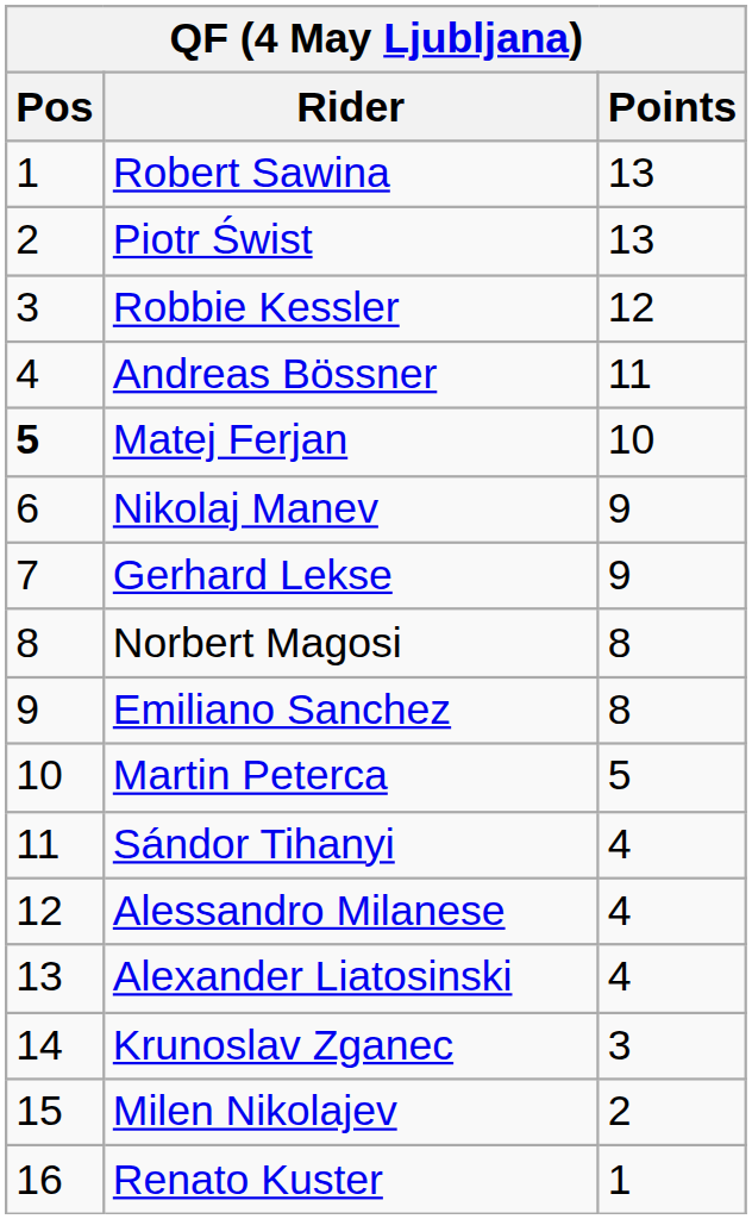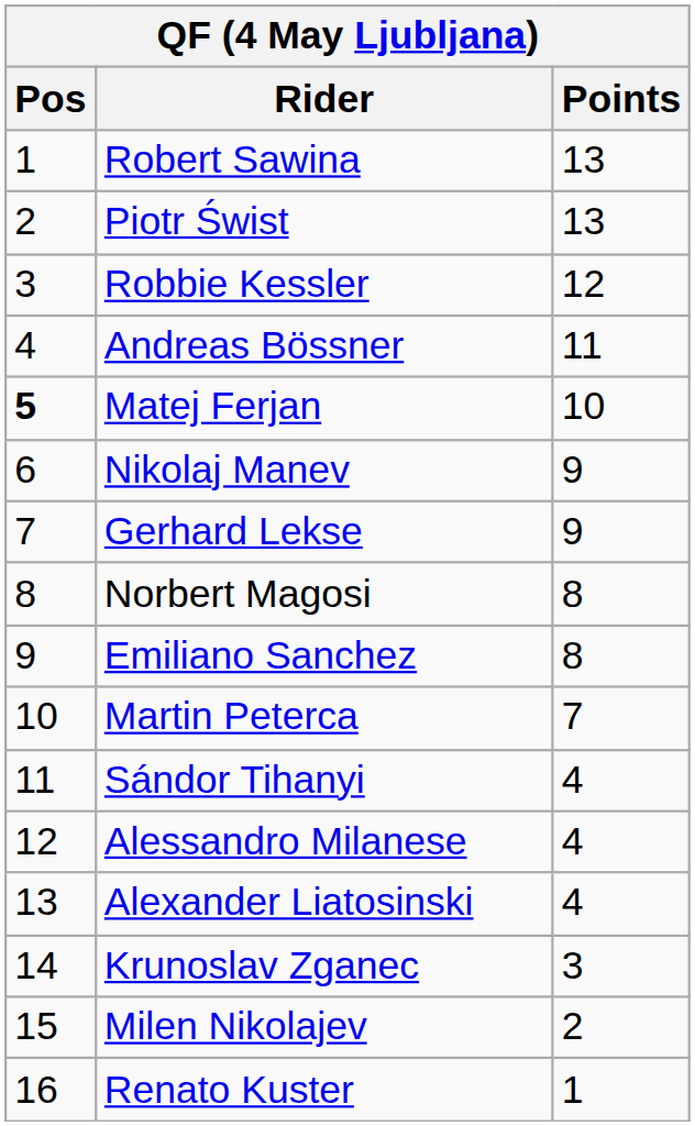Martin Peterca | Points: 5 -> 7
